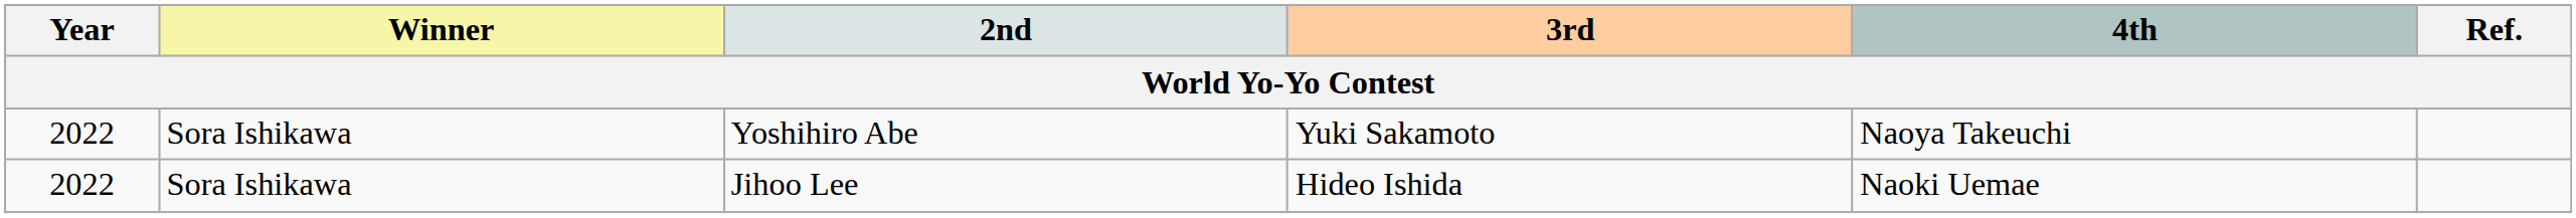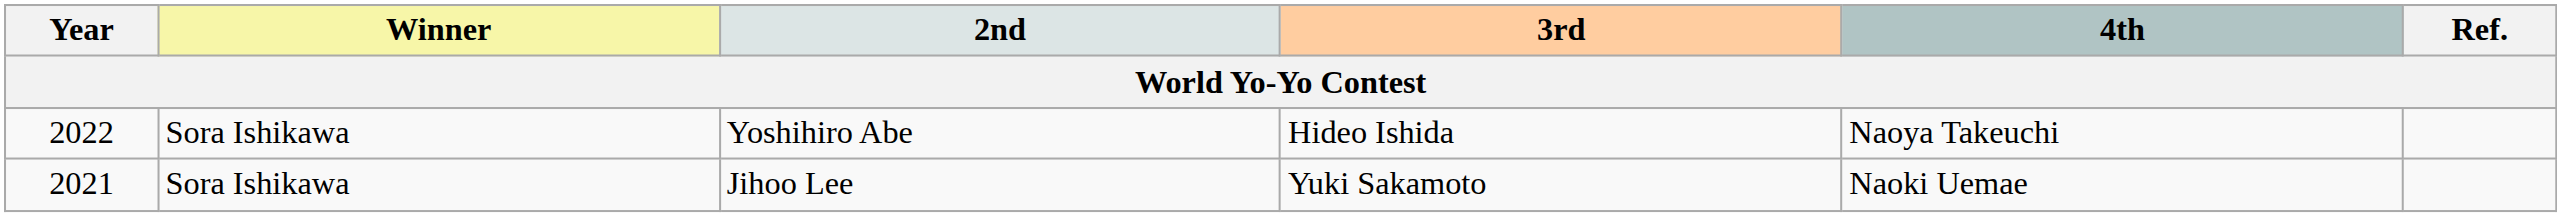Yoshihiro Abe | 3rd: Yuki Sakamoto -> Hideo Ishida
Jihoo Lee | Year: 2022 -> 2021
Jihoo Lee | 3rd: Hideo Ishida -> Yuki Sakamoto
